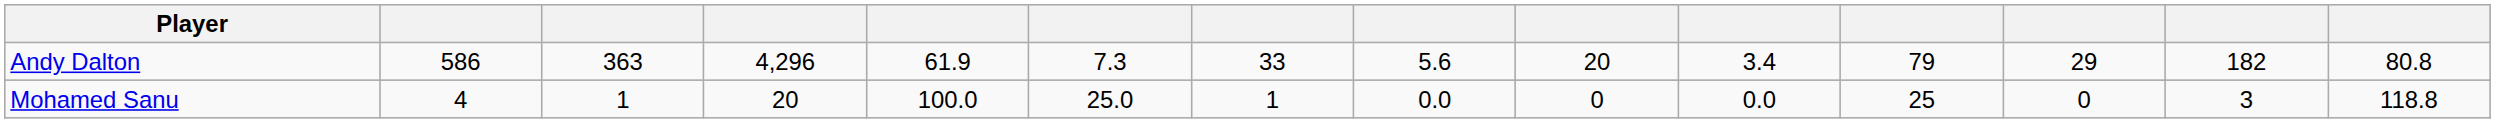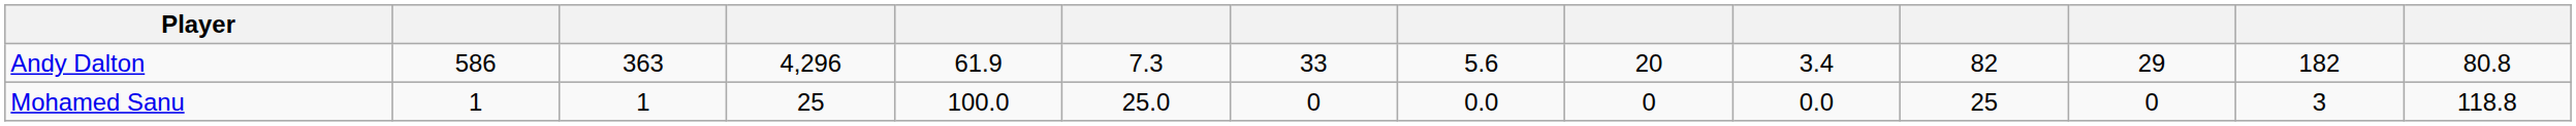Andy Dalton | column 11: 79 -> 82
Mohamed Sanu | column 2: 4 -> 1
Mohamed Sanu | column 4: 20 -> 25
Mohamed Sanu | column 7: 1 -> 0
